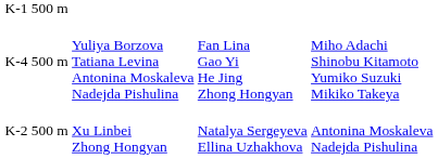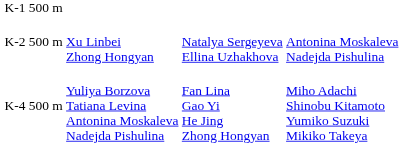rows swapped: K-2 500 m <-> K-4 500 m
